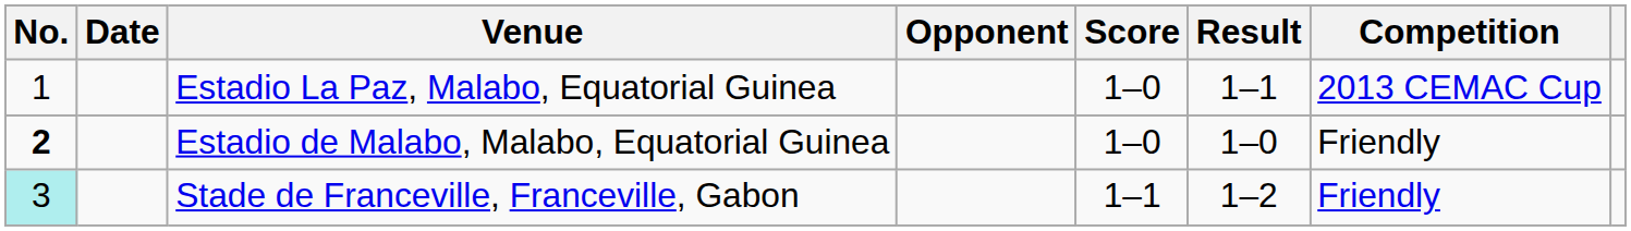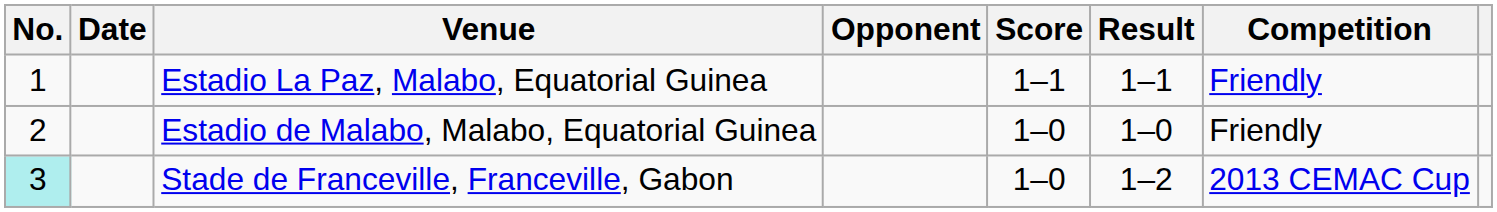Estadio La Paz, Malabo, Equatorial Guinea | Score: 1–0 -> 1–1
Estadio La Paz, Malabo, Equatorial Guinea | Competition: 2013 CEMAC Cup -> Friendly
Estadio de Malabo, Malabo, Equatorial Guinea | No.: bold -> normal
Stade de Franceville, Franceville, Gabon | Score: 1–1 -> 1–0
Stade de Franceville, Franceville, Gabon | Competition: Friendly -> 2013 CEMAC Cup
